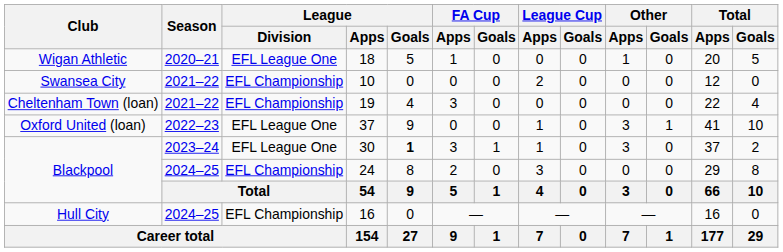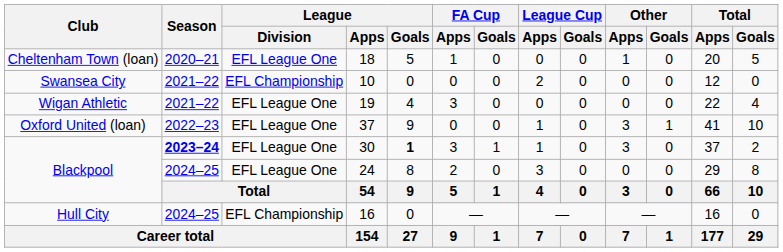18 | Club: Wigan Athletic -> Cheltenham Town (loan)
19 | Club: Cheltenham Town (loan) -> Wigan Athletic
19 | League / Division: EFL Championship -> EFL League One
30 | Season: normal -> bold
24 | League / Division: EFL Championship -> EFL League One
